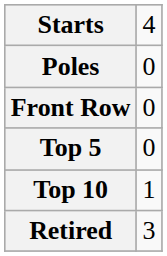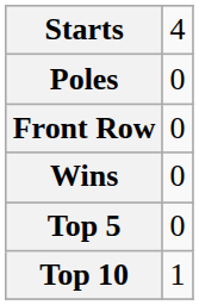+ row: Wins | 0
- row: Retired | 3
